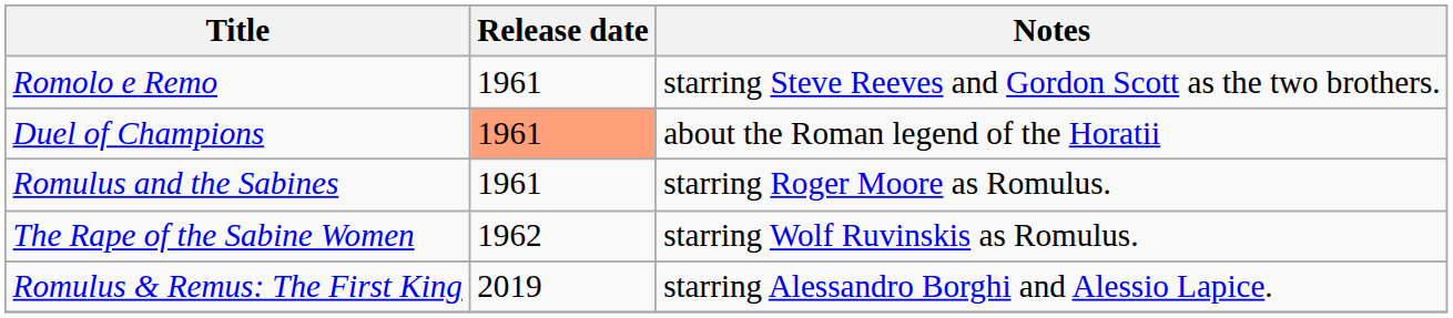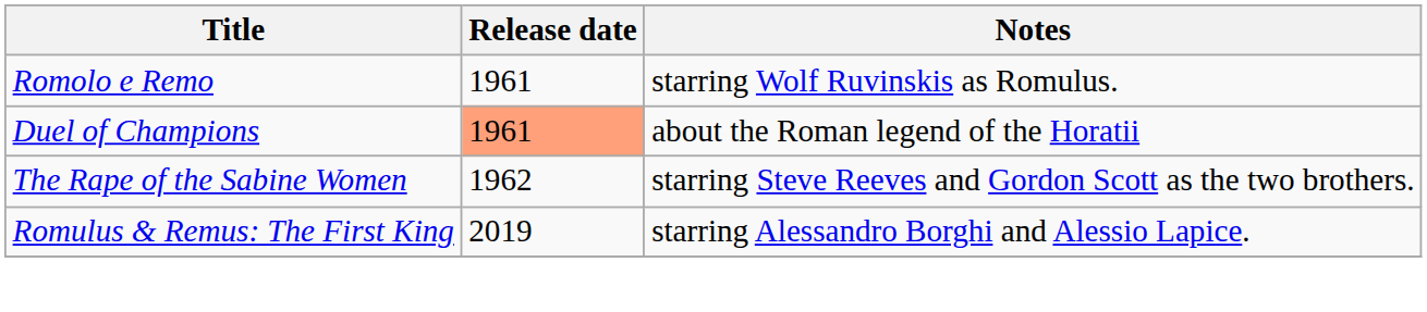Romolo e Remo | Notes: starring Steve Reeves and Gordon Scott as the two brothers. -> starring Wolf Ruvinskis as Romulus.
- row: Romulus and the Sabines | 1961 | starring Roger Moore as Romulus.
The Rape of the Sabine Women | Notes: starring Wolf Ruvinskis as Romulus. -> starring Steve Reeves and Gordon Scott as the two brothers.
